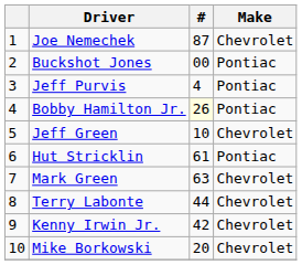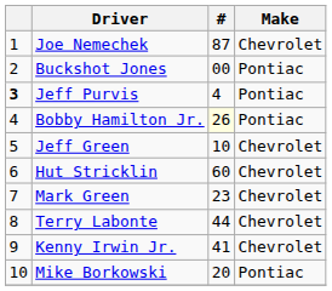Jeff Purvis | column 1: normal -> bold
Hut Stricklin | #: 61 -> 60
Hut Stricklin | Make: Pontiac -> Chevrolet
Mark Green | #: 63 -> 23
Kenny Irwin Jr. | #: 42 -> 41
Mike Borkowski | Make: Chevrolet -> Pontiac
